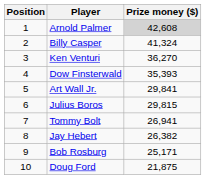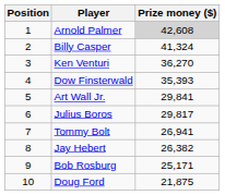Julius Boros | Prize money ($): 29,815 -> 29,817
